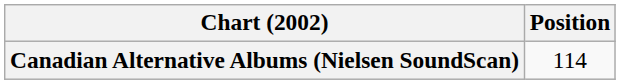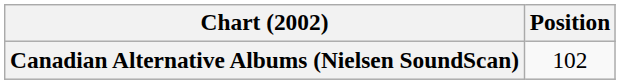Canadian Alternative Albums (Nielsen SoundScan) | Position: 114 -> 102
